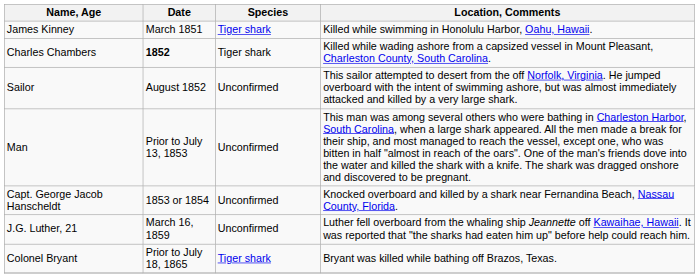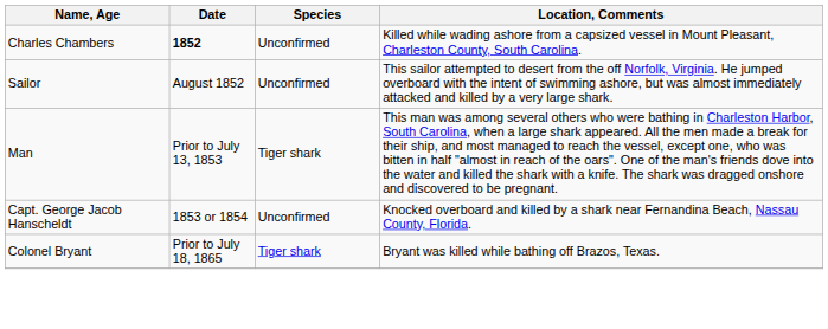- row: James Kinney | March 1851 | Tiger shark | Killed while swimming in Honolulu Harbor, Oahu, Hawaii.
Charles Chambers | Species: Tiger shark -> Unconfirmed
Man | Species: Unconfirmed -> Tiger shark
- row: J.G. Luther, 21 | March 16, 1859 | Unconfirmed | Luther fell overboard from the whaling ship Jeannette off Kawaihae, Hawaii. It was reported that "the sharks had eaten him up" before help could reach him.
